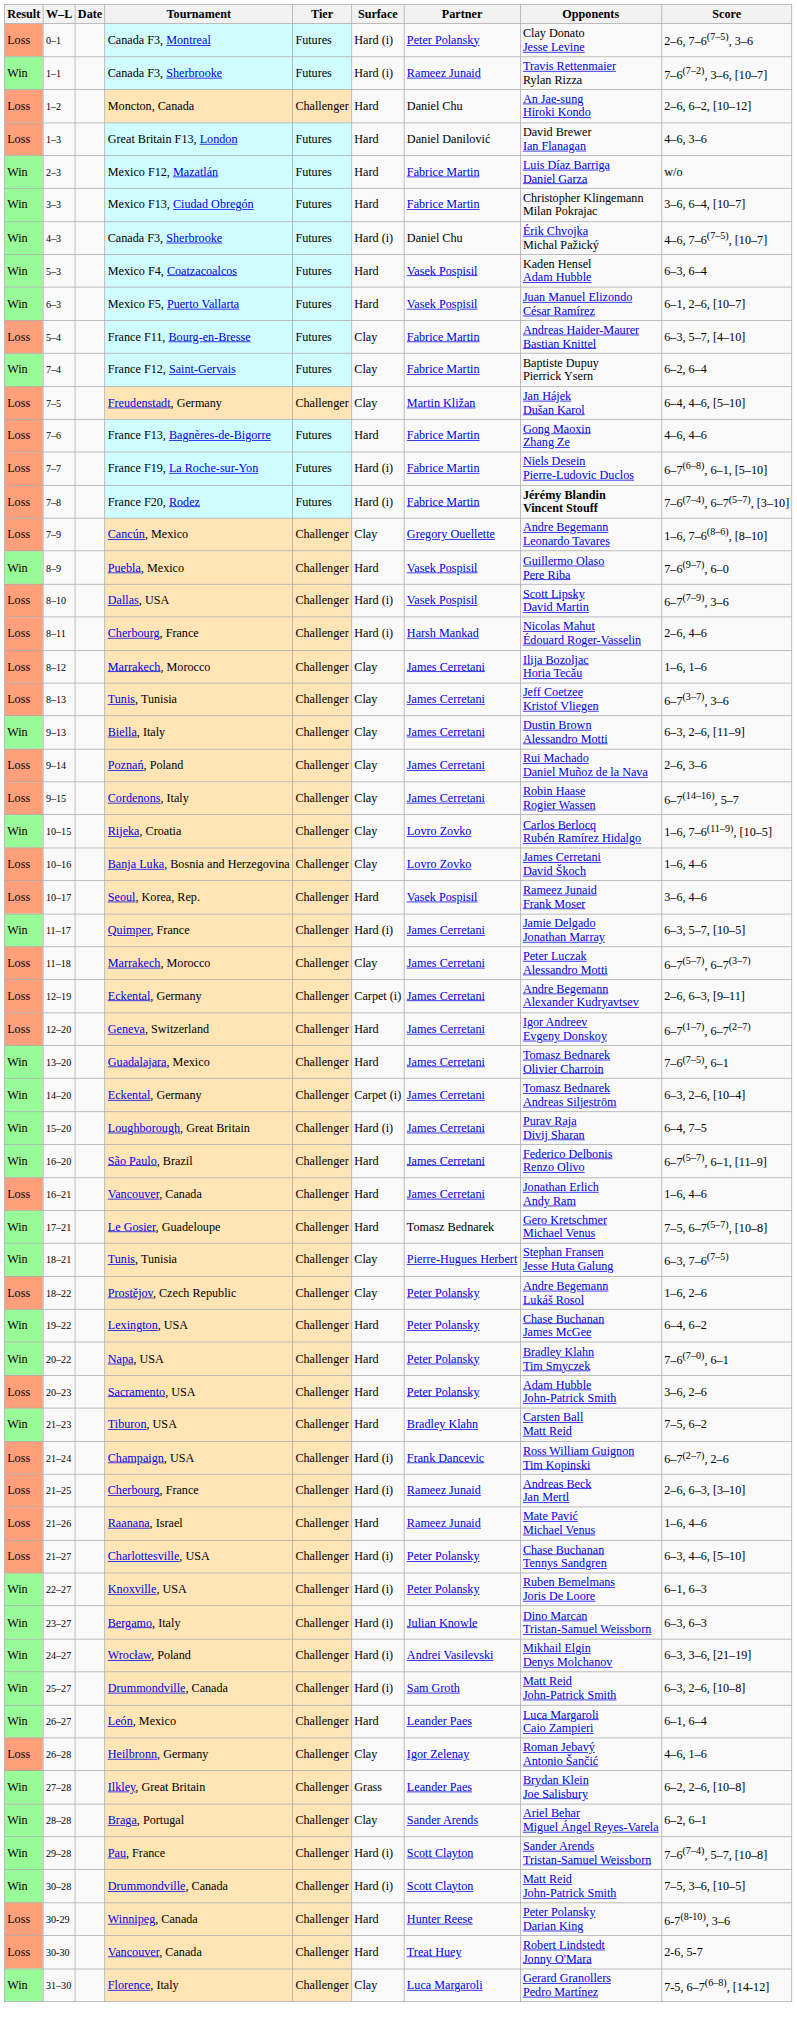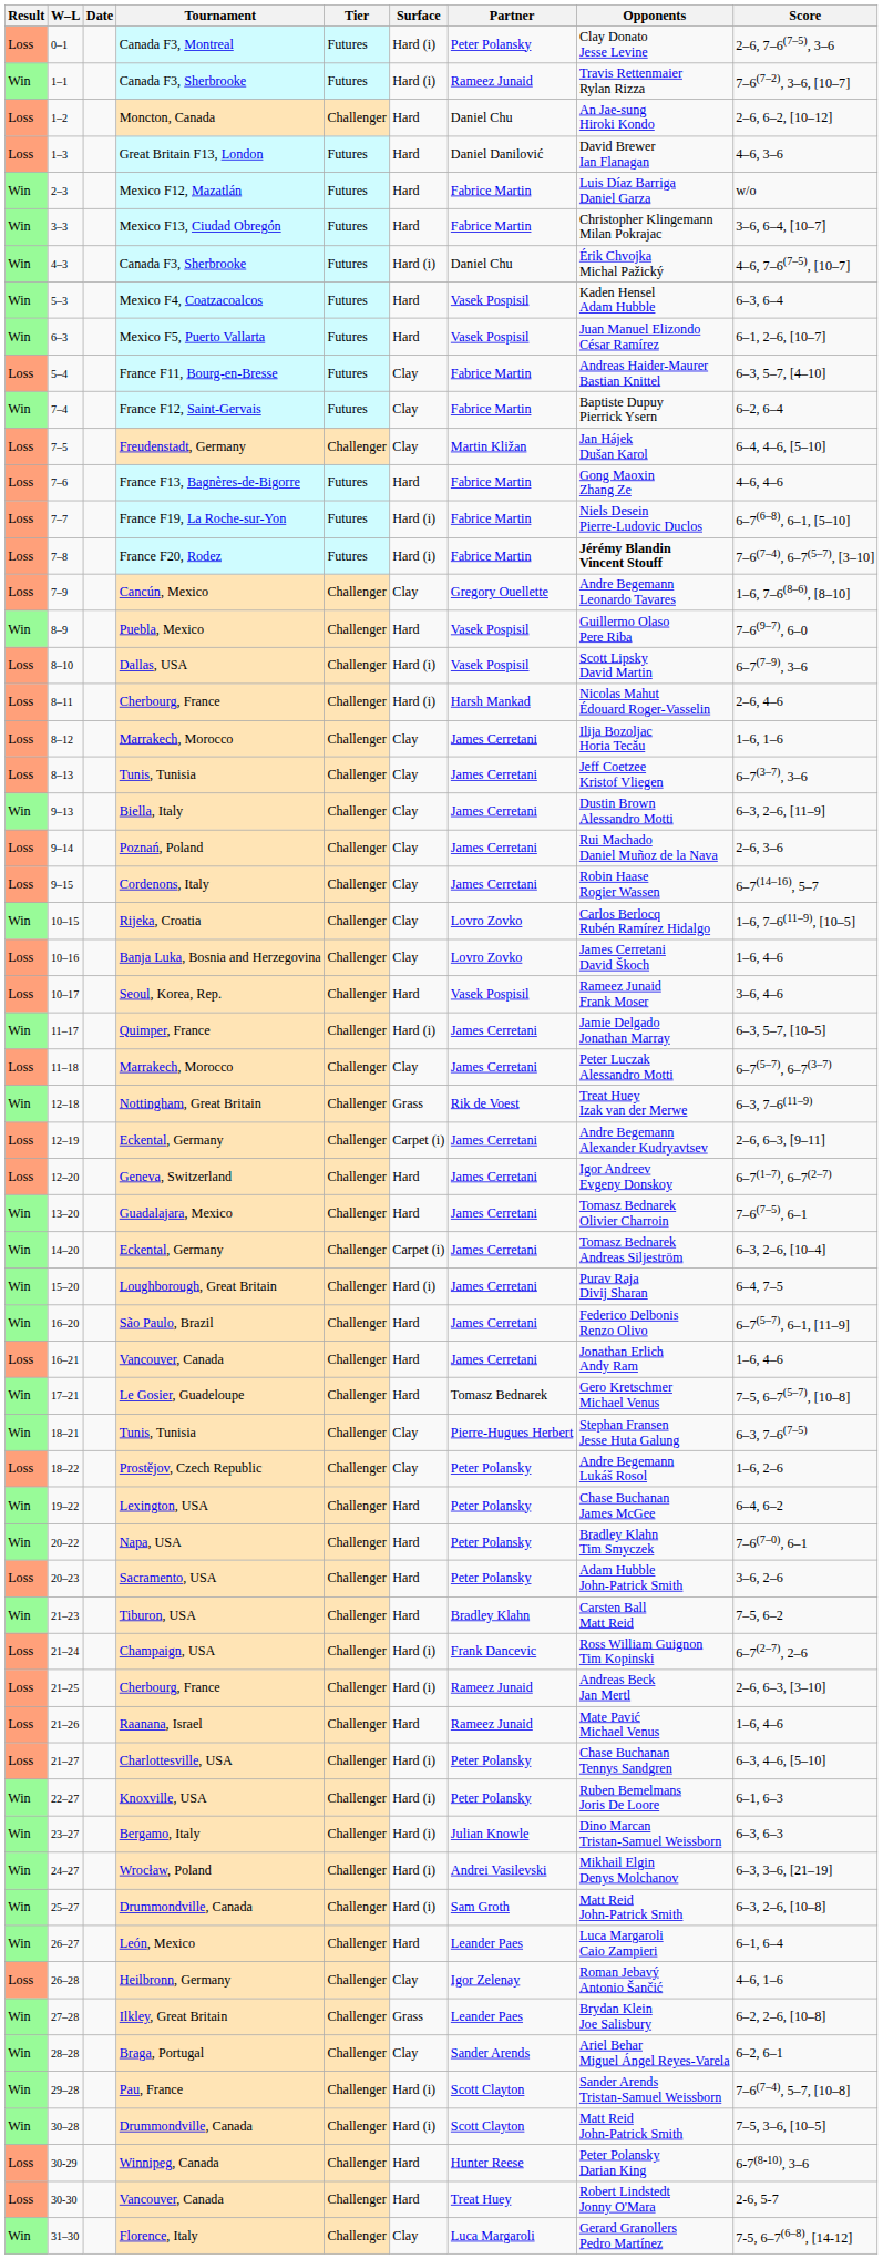+ row: Win | 12–18 | Nottingham, Great Britain | Challenger | Grass | Rik de Voest | Treat Huey Izak van der Merwe | 6–3, 7–6(11–9)
